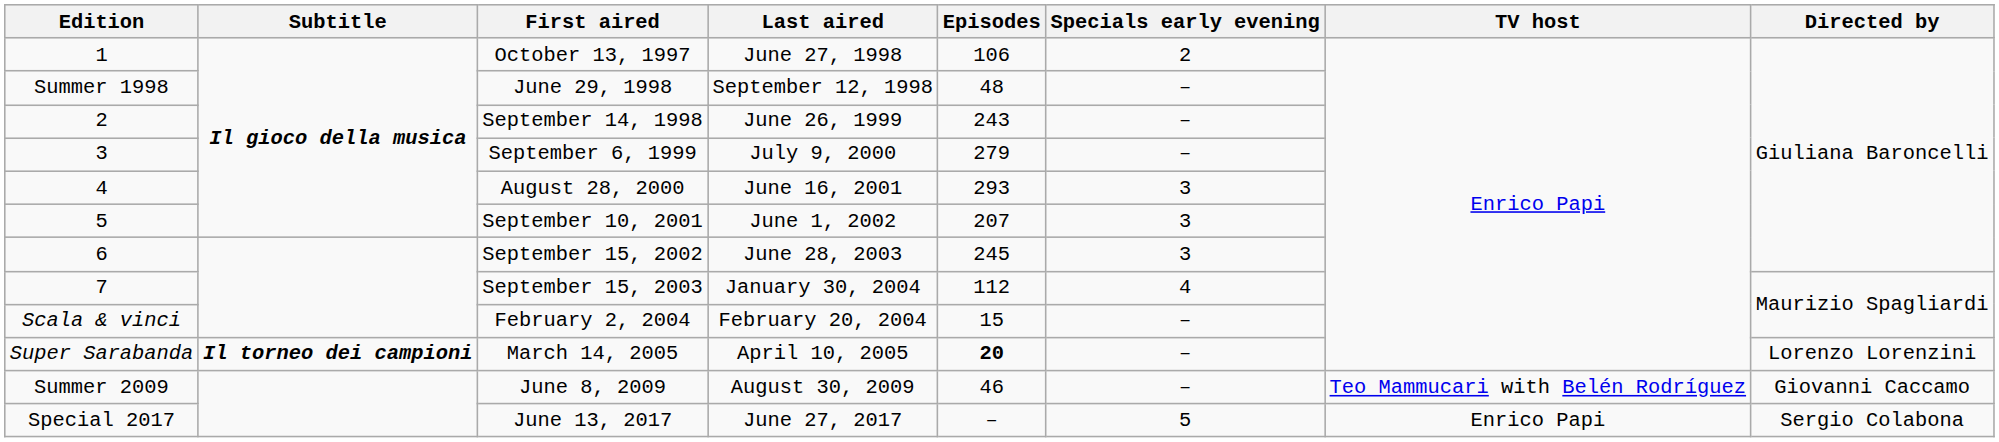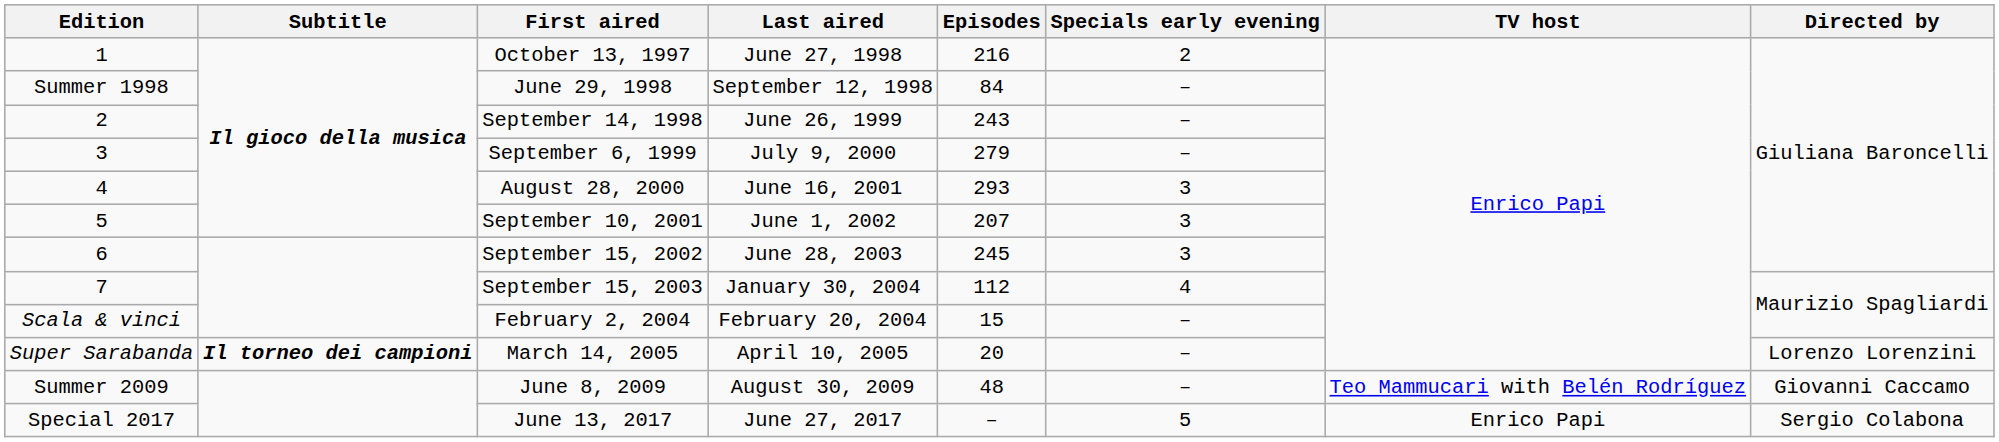October 13, 1997 | Episodes: 106 -> 216
June 29, 1998 | Episodes: 48 -> 84
March 14, 2005 | Episodes: bold -> normal
June 8, 2009 | Episodes: 46 -> 48
